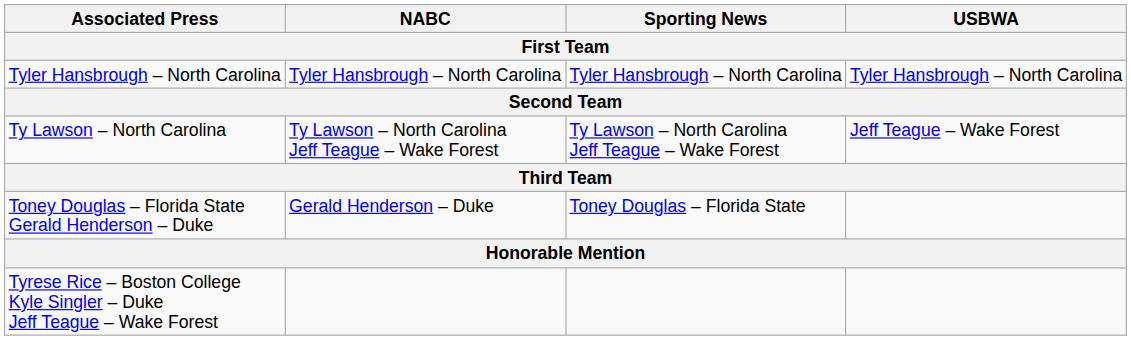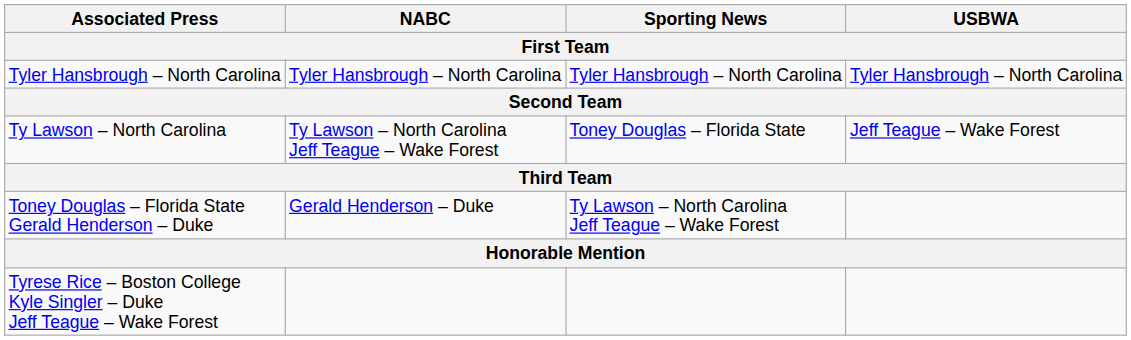Ty Lawson – North Carolina | Sporting News: Ty Lawson – North Carolina Jeff Teague – Wake Forest -> Toney Douglas – Florida State
Toney Douglas – Florida State Gerald Henderson – Duke | Sporting News: Toney Douglas – Florida State -> Ty Lawson – North Carolina Jeff Teague – Wake Forest
